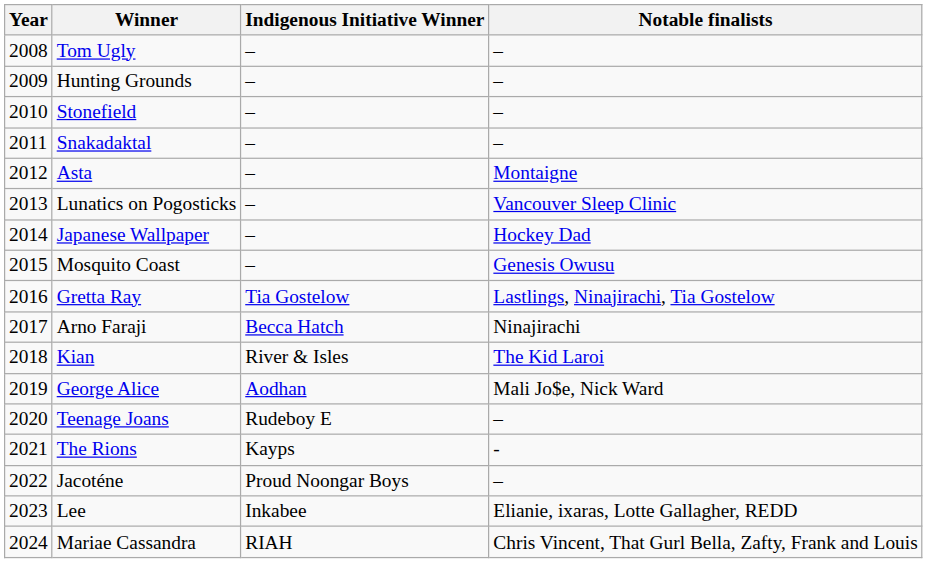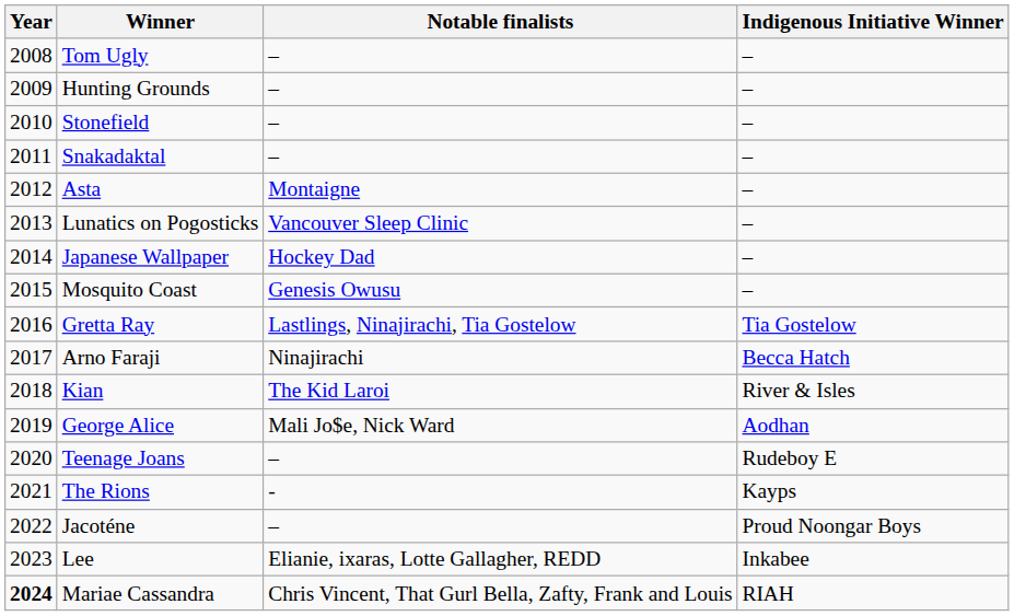columns swapped: Notable finalists <-> Indigenous Initiative Winner
Mariae Cassandra | Year: normal -> bold
